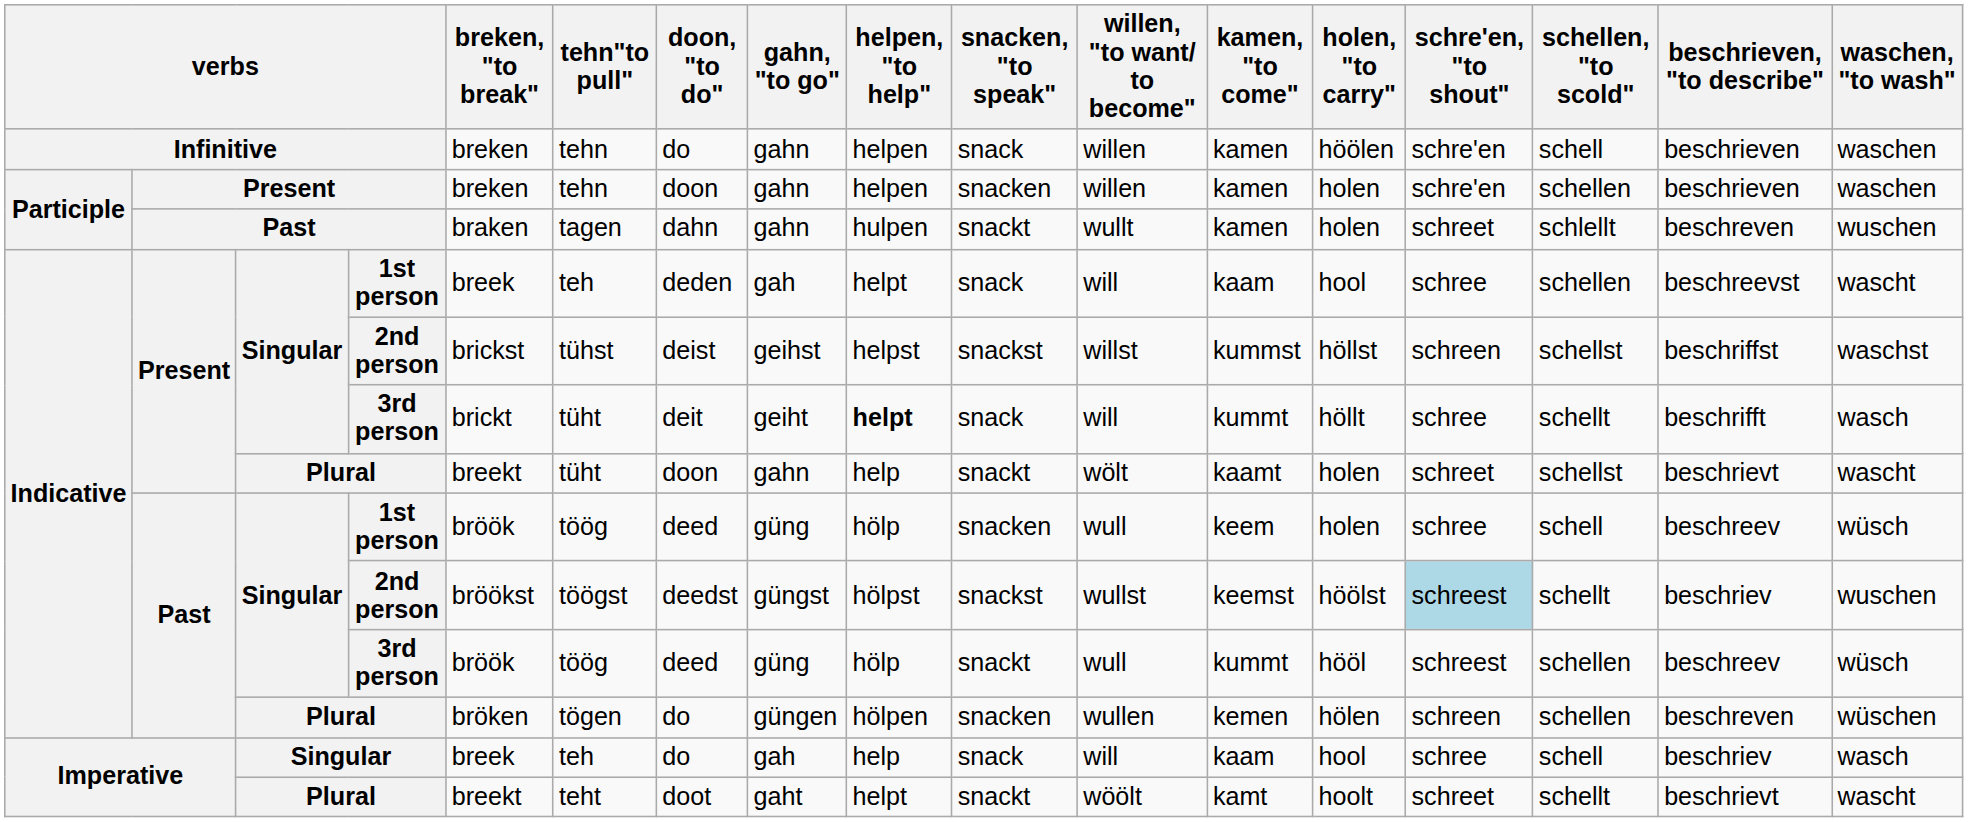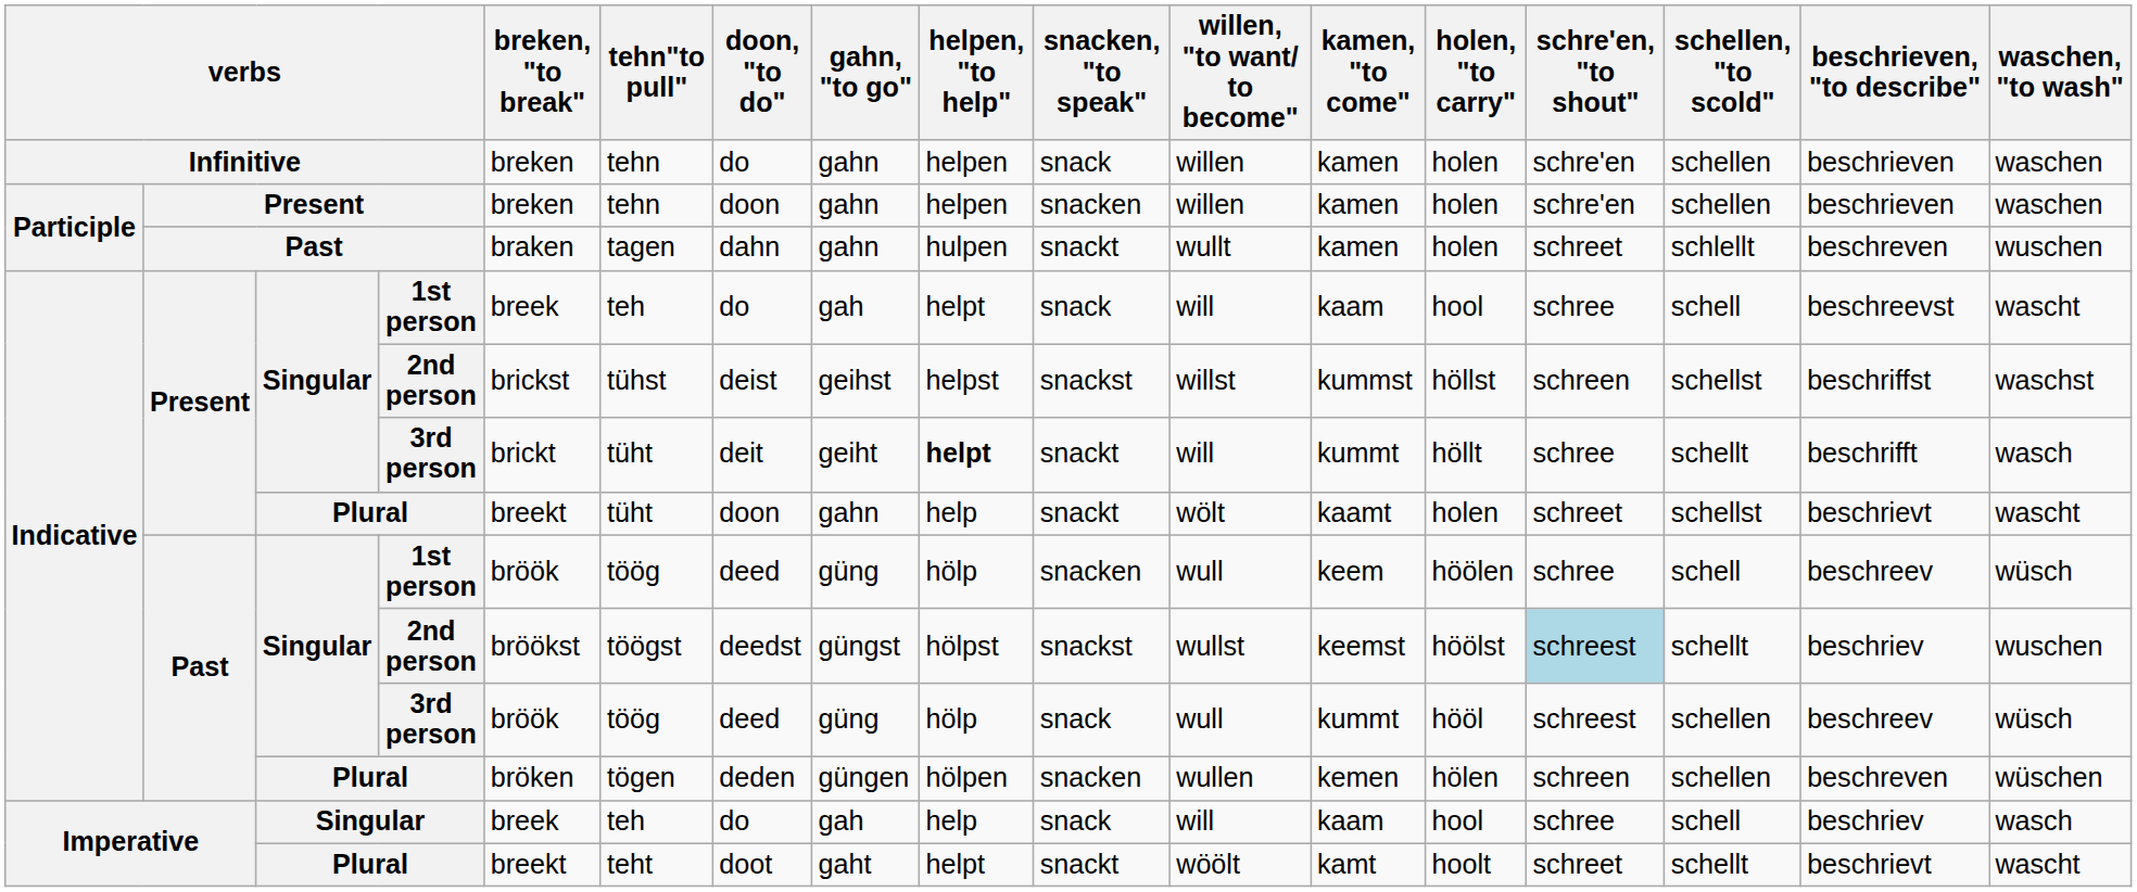Infinitive | holen, "to carry": höölen -> holen
Infinitive | schellen, "to scold": schell -> schellen
Present / 1st person | doon, "to do": deden -> do
Present / 1st person | schellen, "to scold": schellen -> schell
Present / 3rd person | snacken, "to speak": snack -> snackt
Past / 1st person | holen, "to carry": holen -> höölen
Past / 3rd person | snacken, "to speak": snackt -> snack
Past / Plural | doon, "to do": do -> deden
